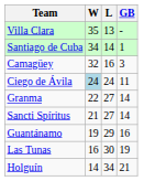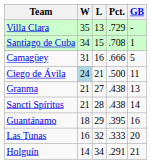+ column: Pct. | .729 | .708 | .666 | .500 | .438 | .438 | .395 | .333 | .291
Santiago de Cuba | L: 14 -> 15
Camagüey | W: 32 -> 31
Camagüey | GB: 3 -> 5
Ciego de Ávila | L: 24 -> 21
Granma | W: 22 -> 21
Granma | GB: 14 -> 13
Sancti Spíritus | L: 27 -> 28
Guantánamo | W: 19 -> 18
Las Tunas | L: 30 -> 32
Las Tunas | GB: 19 -> 20
